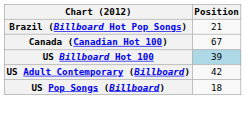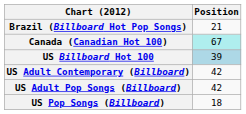Canada (Canadian Hot 100) | Position: no background -> paleturquoise background
+ row: US Adult Pop Songs (Billboard) | 42
